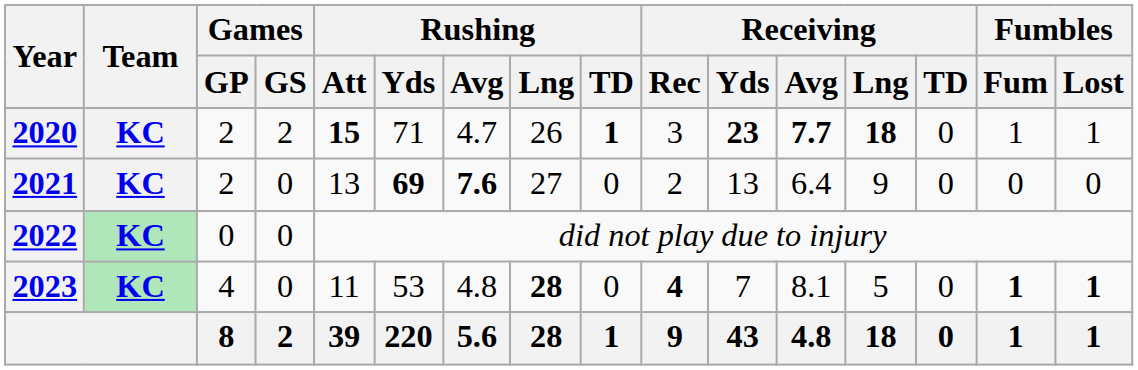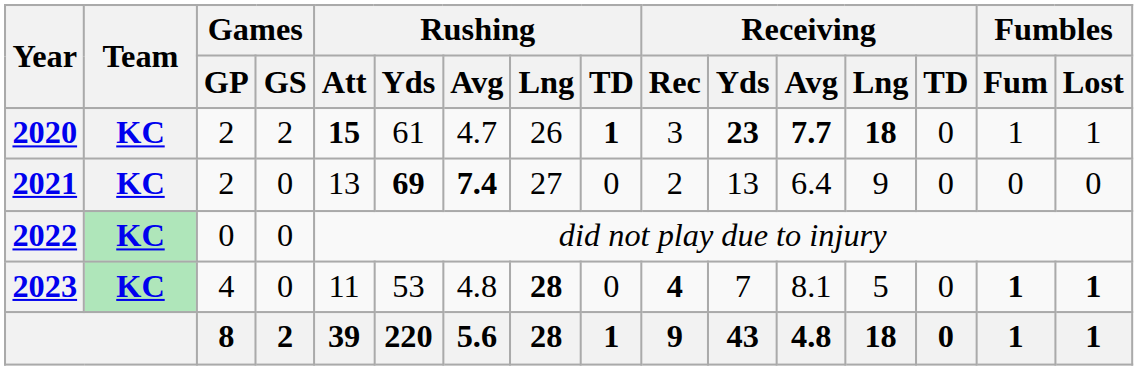2020 | Rushing / Yds: 71 -> 61
2021 | Rushing / Avg: 7.6 -> 7.4
